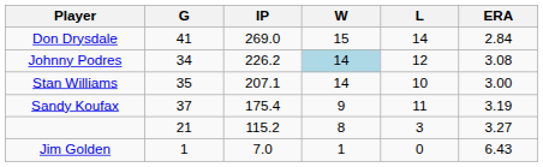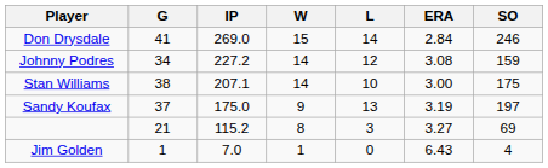+ column: SO | 246 | 159 | 175 | 197 | 69 | 4
Johnny Podres | IP: 226.2 -> 227.2
Johnny Podres | W: lightblue background -> no background
Stan Williams | G: 35 -> 38
Sandy Koufax | IP: 175.4 -> 175.0
Sandy Koufax | L: 11 -> 13
